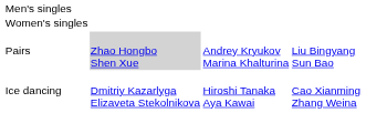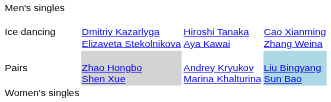rows swapped: Women's singles <-> Ice dancing
Pairs | column 4: no background -> lightblue background
